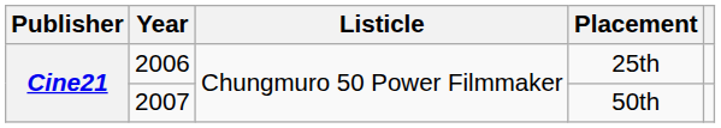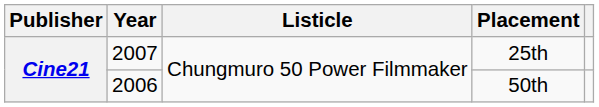25th | Year: 2006 -> 2007
50th | Year: 2007 -> 2006
